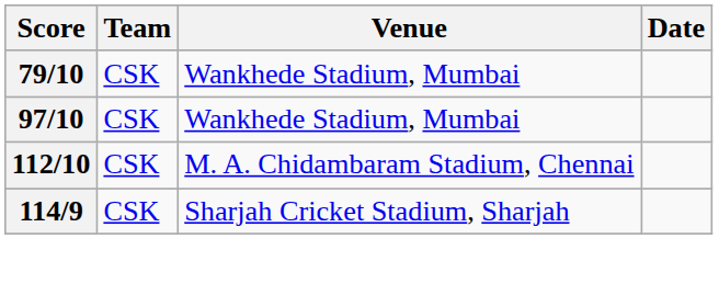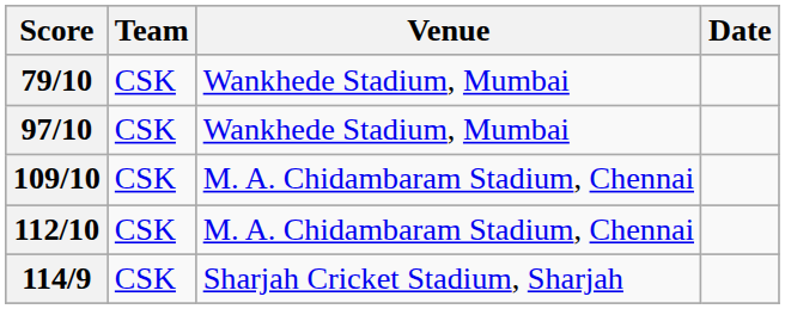+ row: 109/10 | CSK | M. A. Chidambaram Stadium, Chennai
